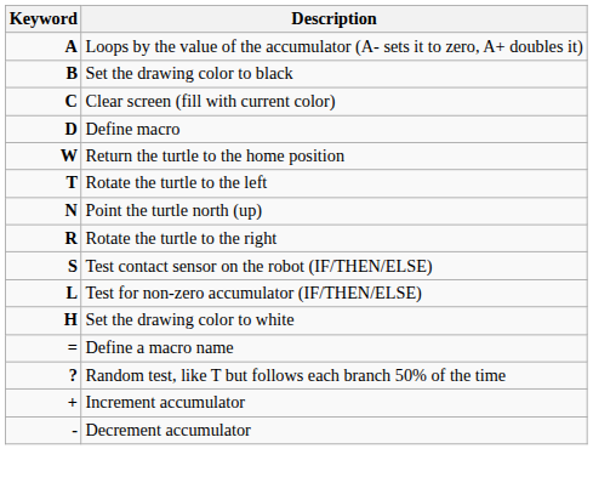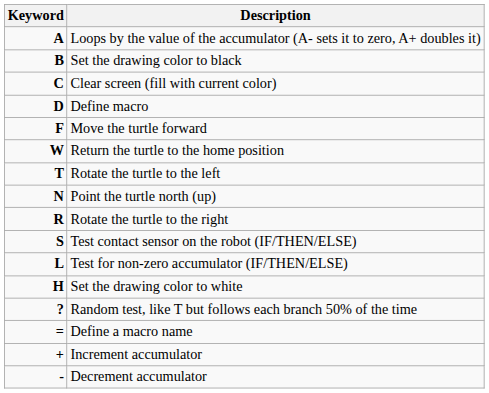+ row: F | Move the turtle forward
rows swapped: Define a macro name <-> Random test, like T but follows each branch 50% of the time
